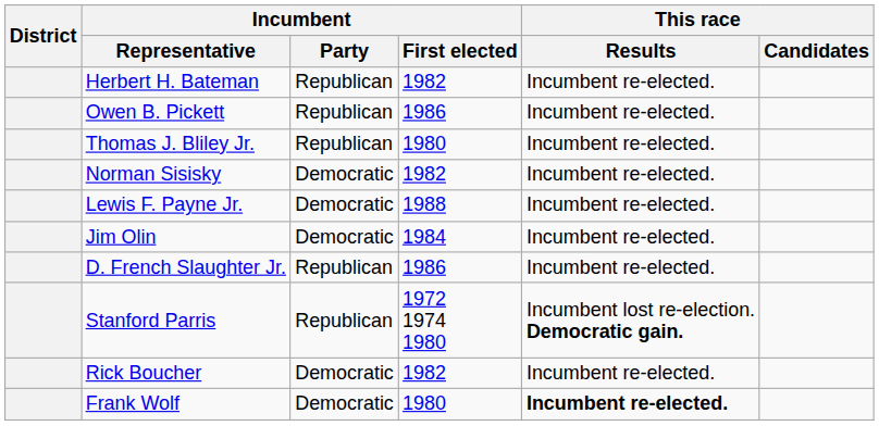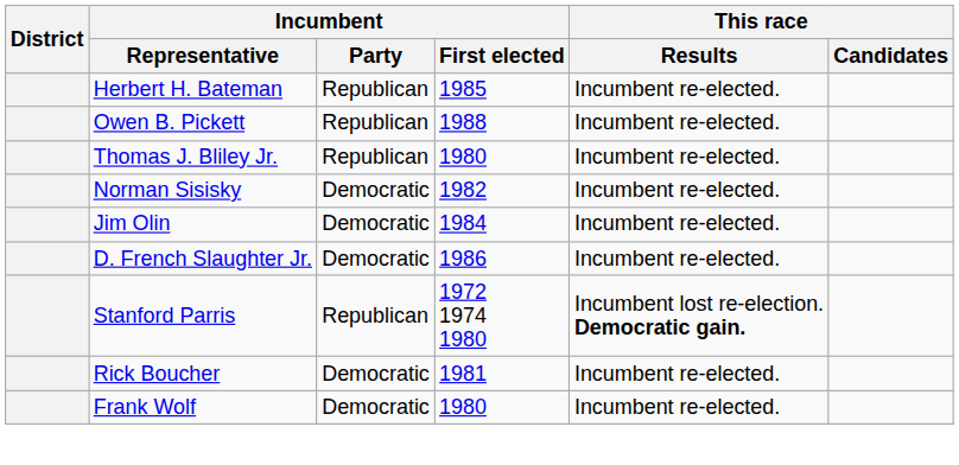Herbert H. Bateman | Incumbent / First elected: 1982 -> 1985
Owen B. Pickett | Incumbent / First elected: 1986 -> 1988
- row: Lewis F. Payne Jr. | Democratic | 1988 | Incumbent re-elected.
D. French Slaughter Jr. | Incumbent / Party: Republican -> Democratic
Rick Boucher | Incumbent / First elected: 1982 -> 1981
Frank Wolf | This race / Results: bold -> normal
